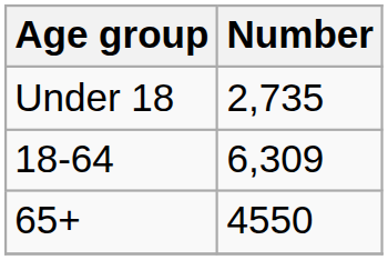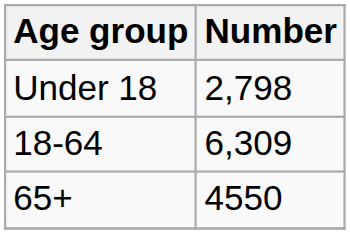Under 18 | Number: 2,735 -> 2,798
